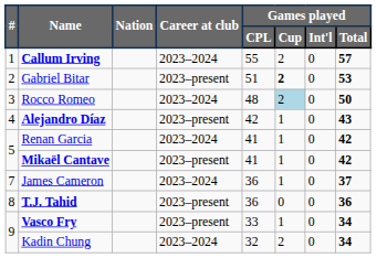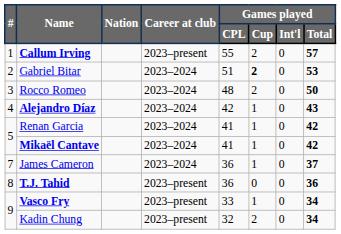Callum Irving | Career at club: 2023–2024 -> 2023–present
Gabriel Bitar | Career at club: 2023–present -> 2023–2024
Rocco Romeo | Games played / Cup: lightblue background -> no background
Alejandro Díaz | Career at club: 2023–present -> 2023–2024
Mikaël Cantave | Career at club: 2023–present -> 2023–2024
Kadin Chung | Career at club: 2023–2024 -> 2023–present
